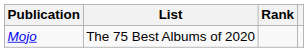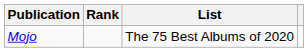columns swapped: List <-> Rank
